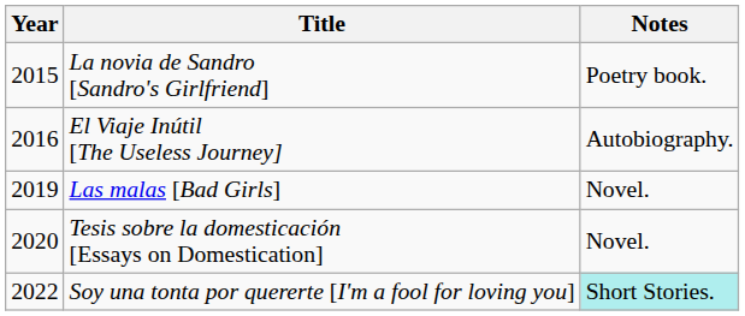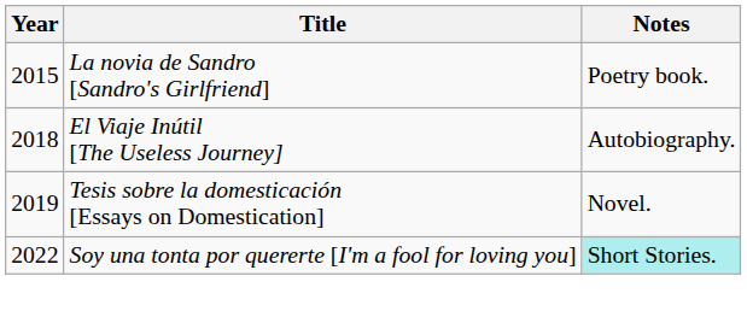El Viaje Inútil [The Useless Journey] | Year: 2016 -> 2018
- row: 2019 | Las malas [Bad Girls] | Novel.
Tesis sobre la domesticación [Essays on Domestication] | Year: 2020 -> 2019
